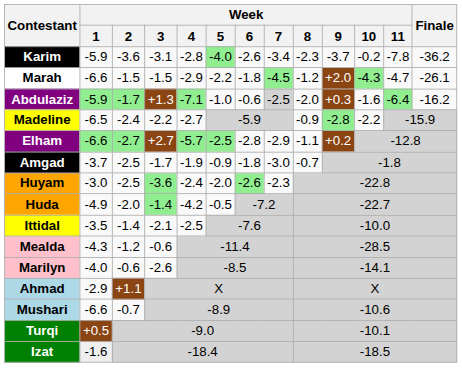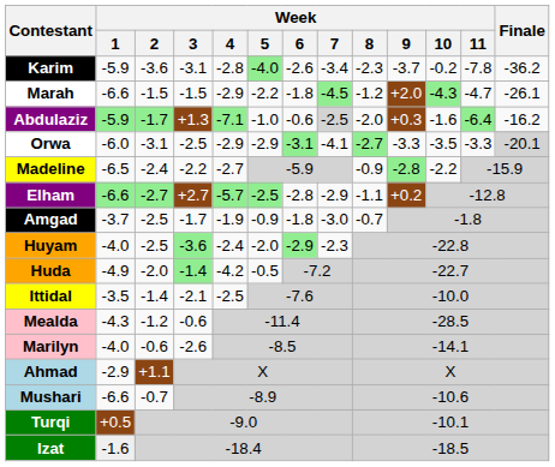+ row: Orwa | -6.0 | -3.1 | -2.5 | -2.9 | -2.9 | -3.1 | -4.1 | -2.7 | -3.3 | -3.5 | -3.3 | -20.1
Huyam | Week / 1: -3.0 -> -4.0
Huyam | Week / 6: -2.6 -> -2.9
